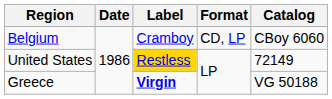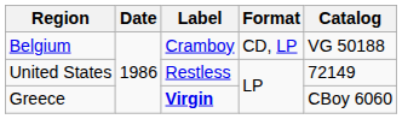Belgium | Catalog: CBoy 6060 -> VG 50188
United States | Label: gold background -> no background
Greece | Catalog: VG 50188 -> CBoy 6060
